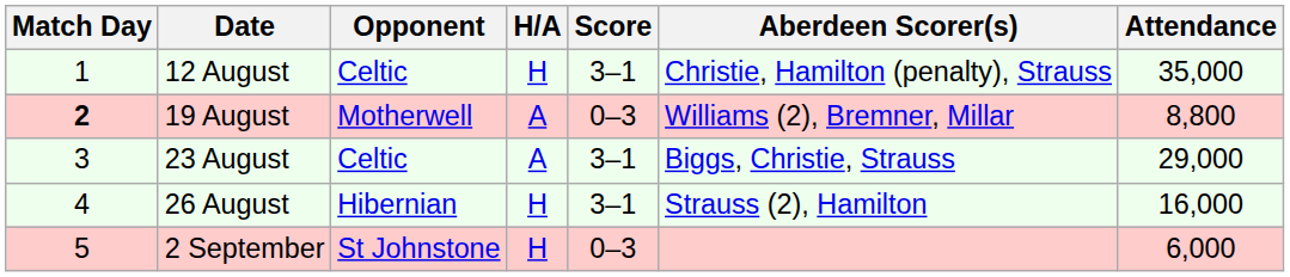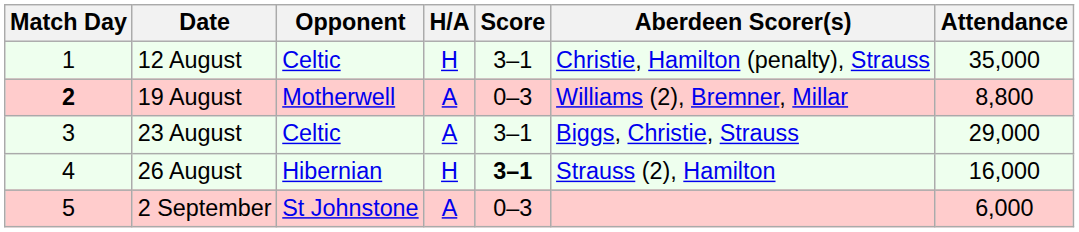26 August | Score: normal -> bold
2 September | H/A: H -> A
